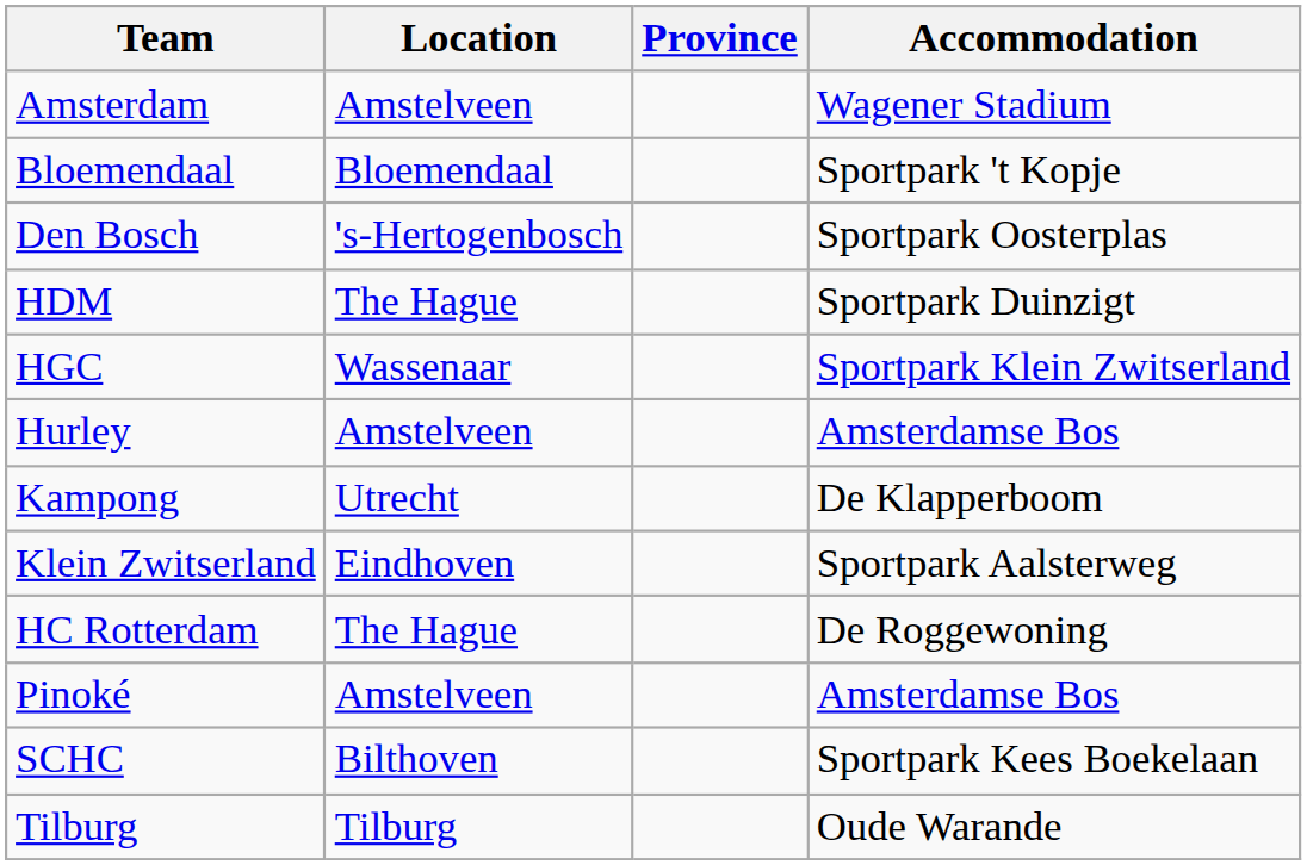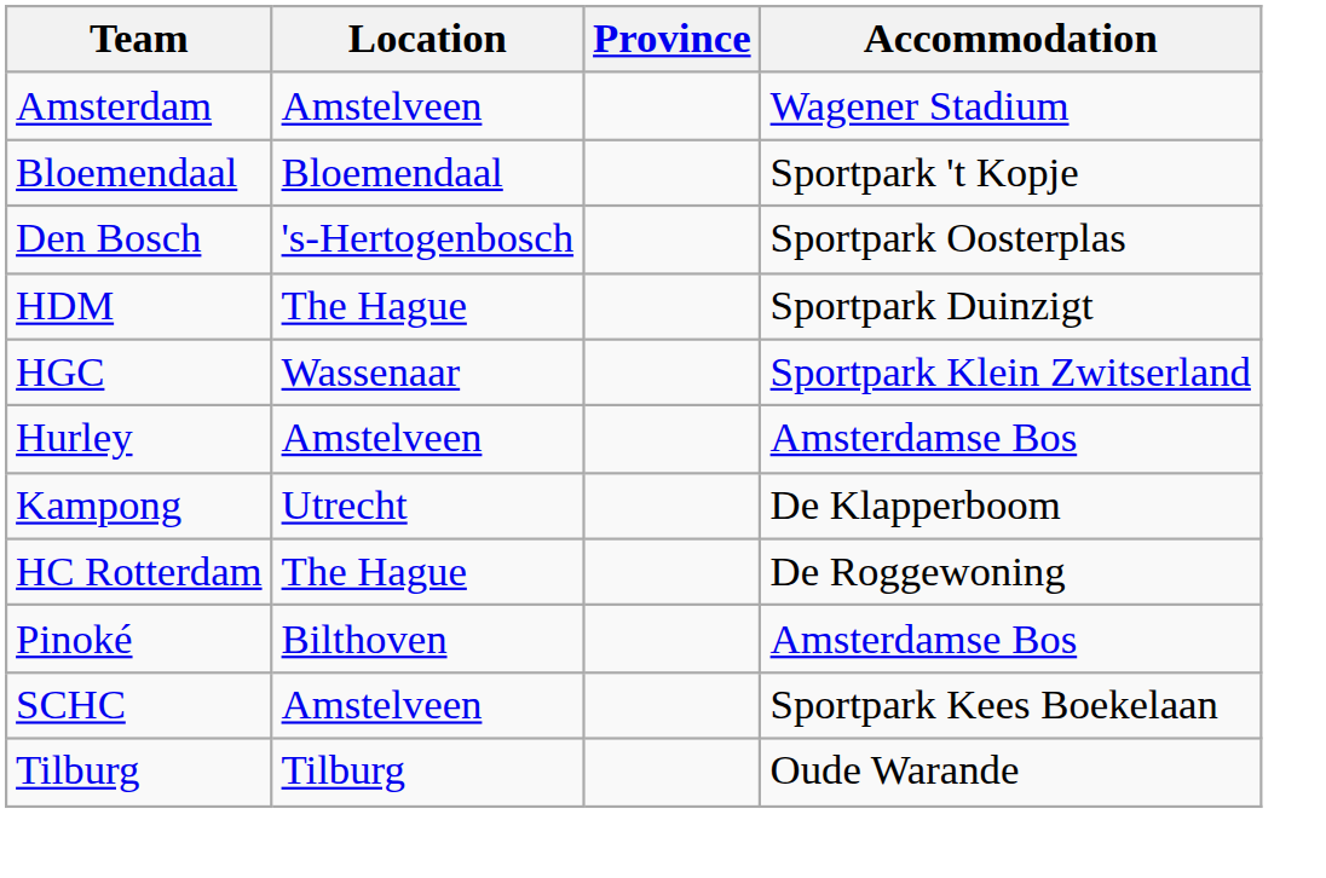- row: Klein Zwitserland | Eindhoven | Sportpark Aalsterweg
Pinoké | Location: Amstelveen -> Bilthoven
SCHC | Location: Bilthoven -> Amstelveen
